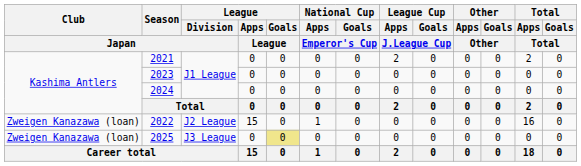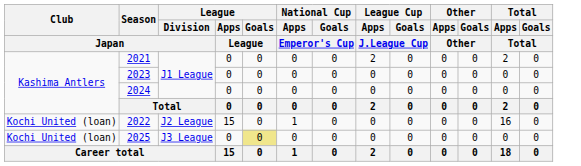2022 | Club / Japan: Zweigen Kanazawa (loan) -> Kochi United (loan)
2025 | Club / Japan: Zweigen Kanazawa (loan) -> Kochi United (loan)
